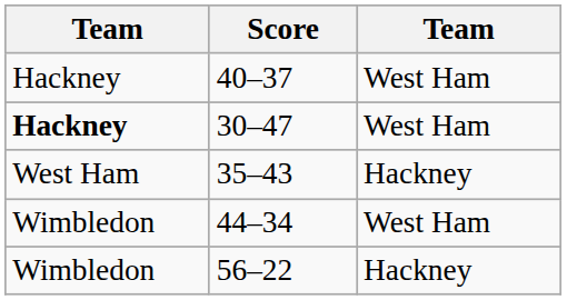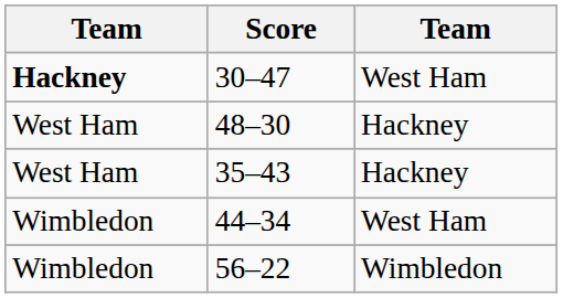- row: Hackney | 40–37 | West Ham
+ row: West Ham | 48–30 | Hackney
56–22 | column 3: Hackney -> Wimbledon
